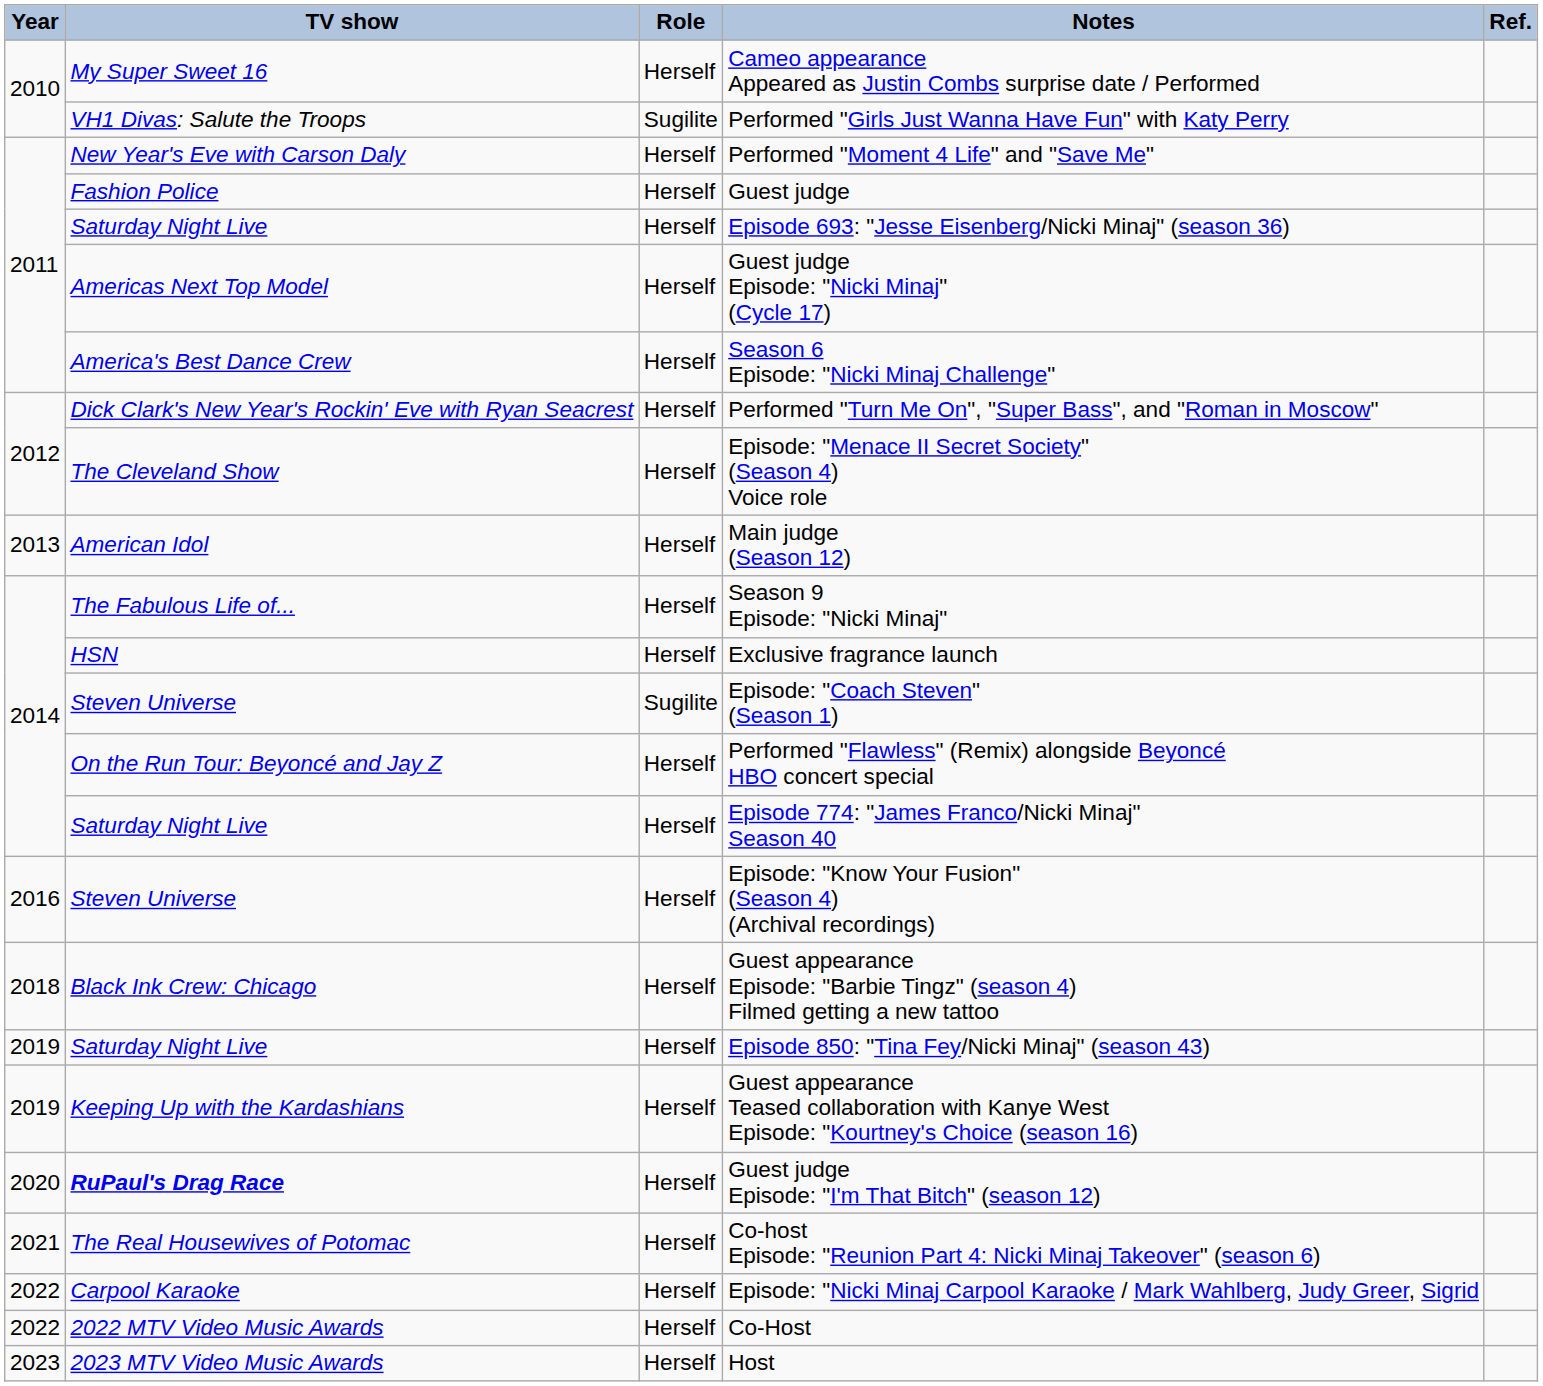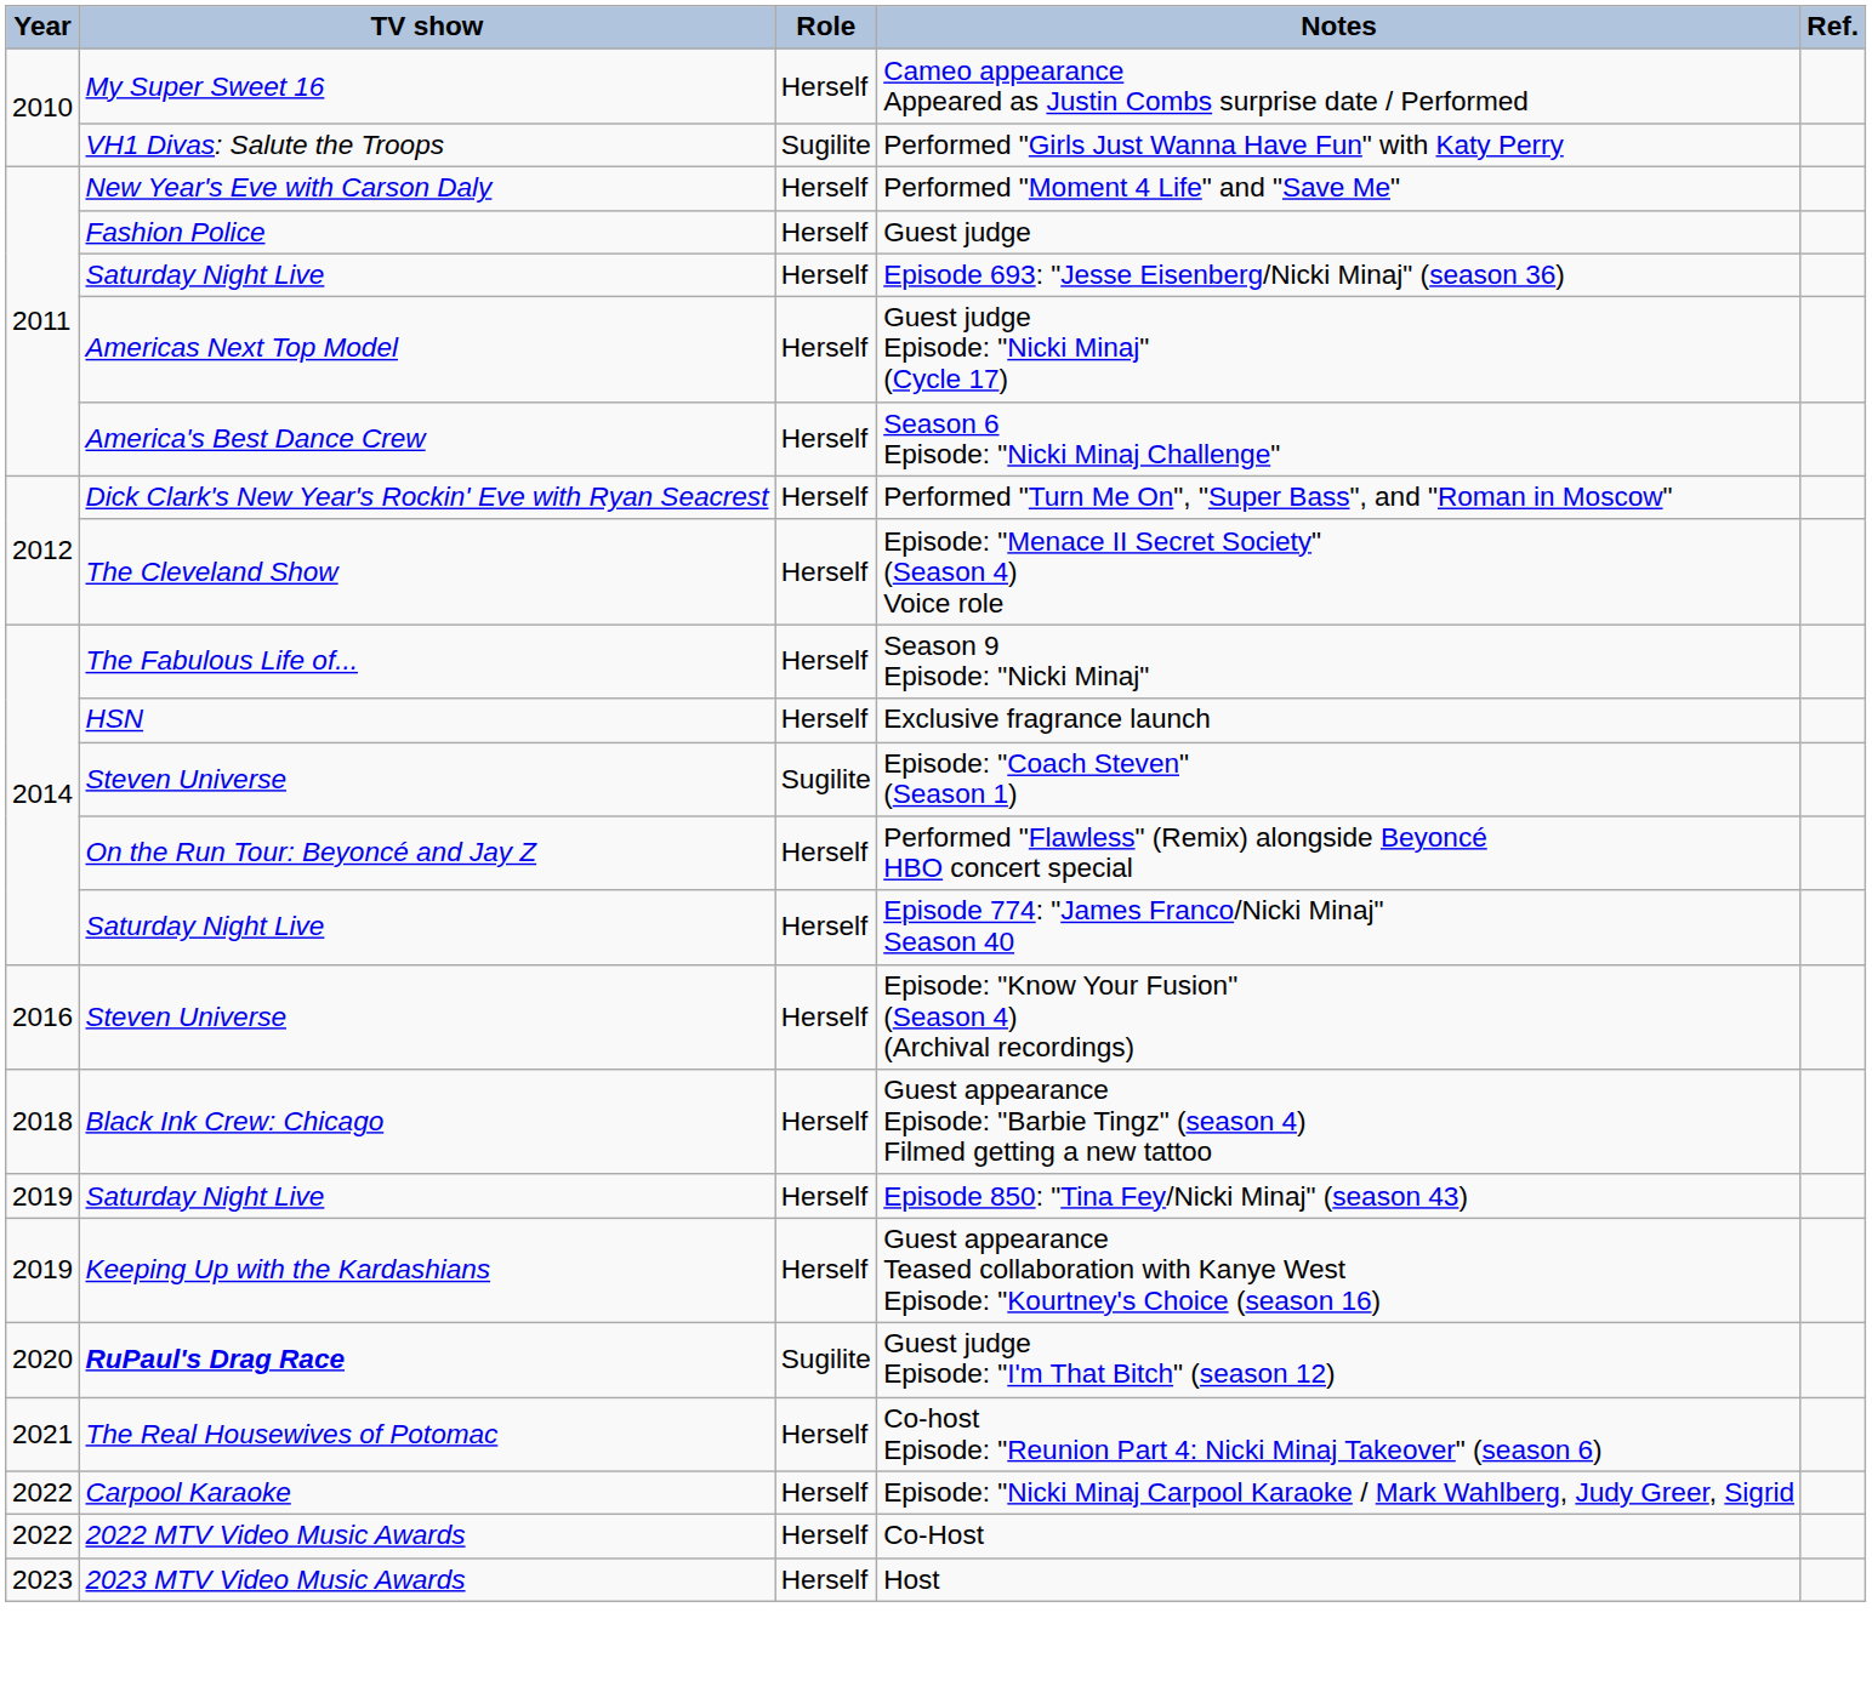- row: 2013 | American Idol | Herself | Main judge (Season 12)
Guest judge Episode: "I'm That Bitch" (season 12) | Role: Herself -> Sugilite
